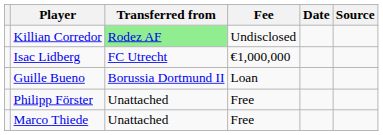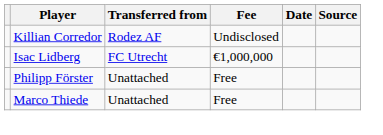Killian Corredor | Transferred from: lightgreen background -> no background
- row: Guille Bueno | Borussia Dortmund II | Loan
